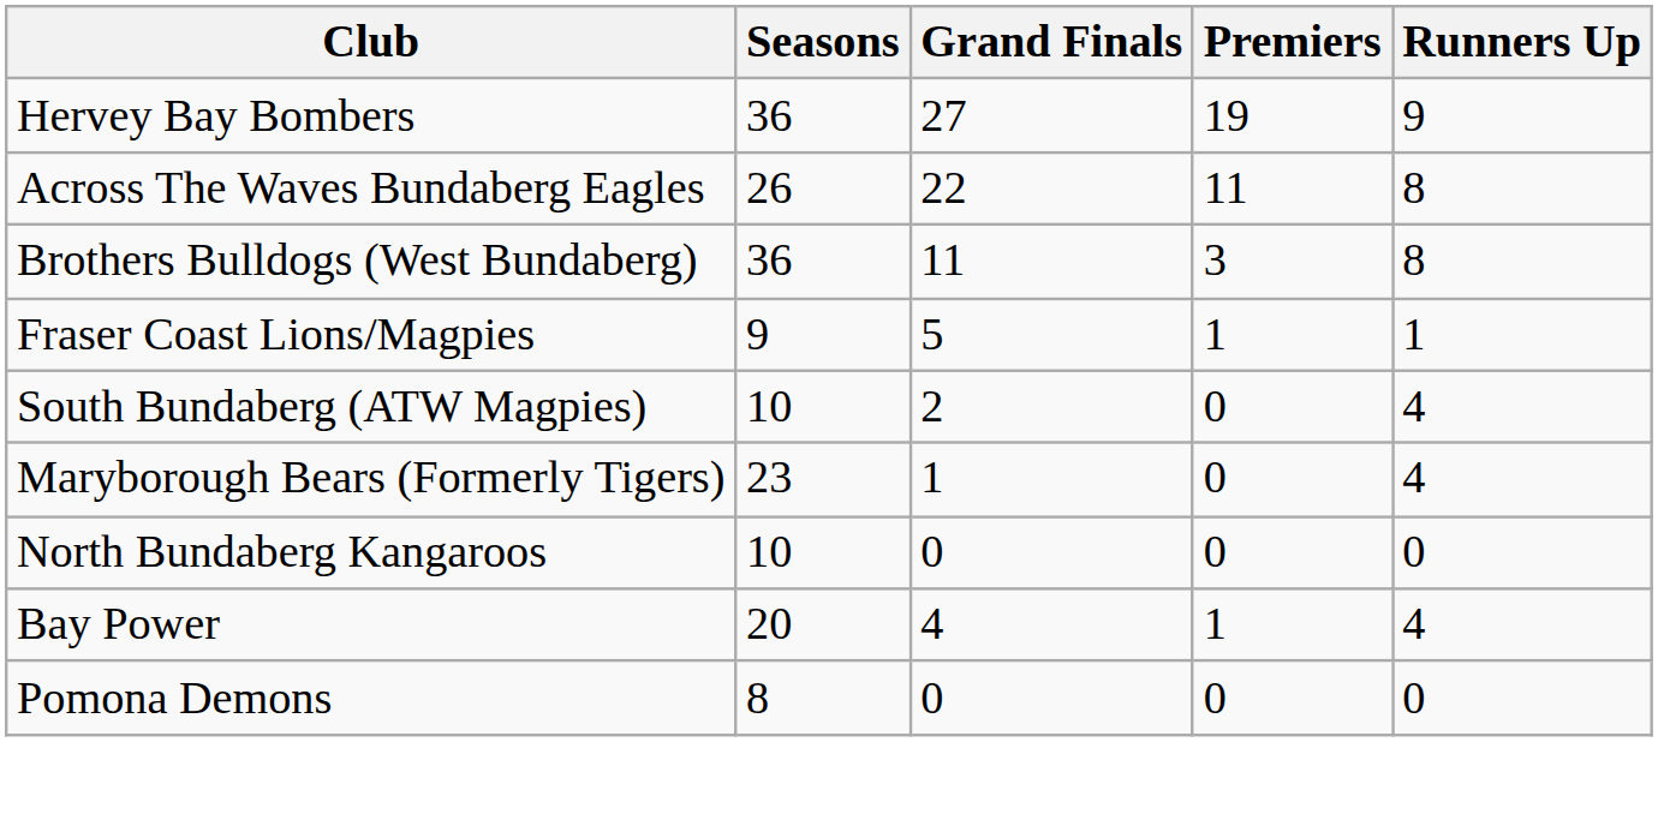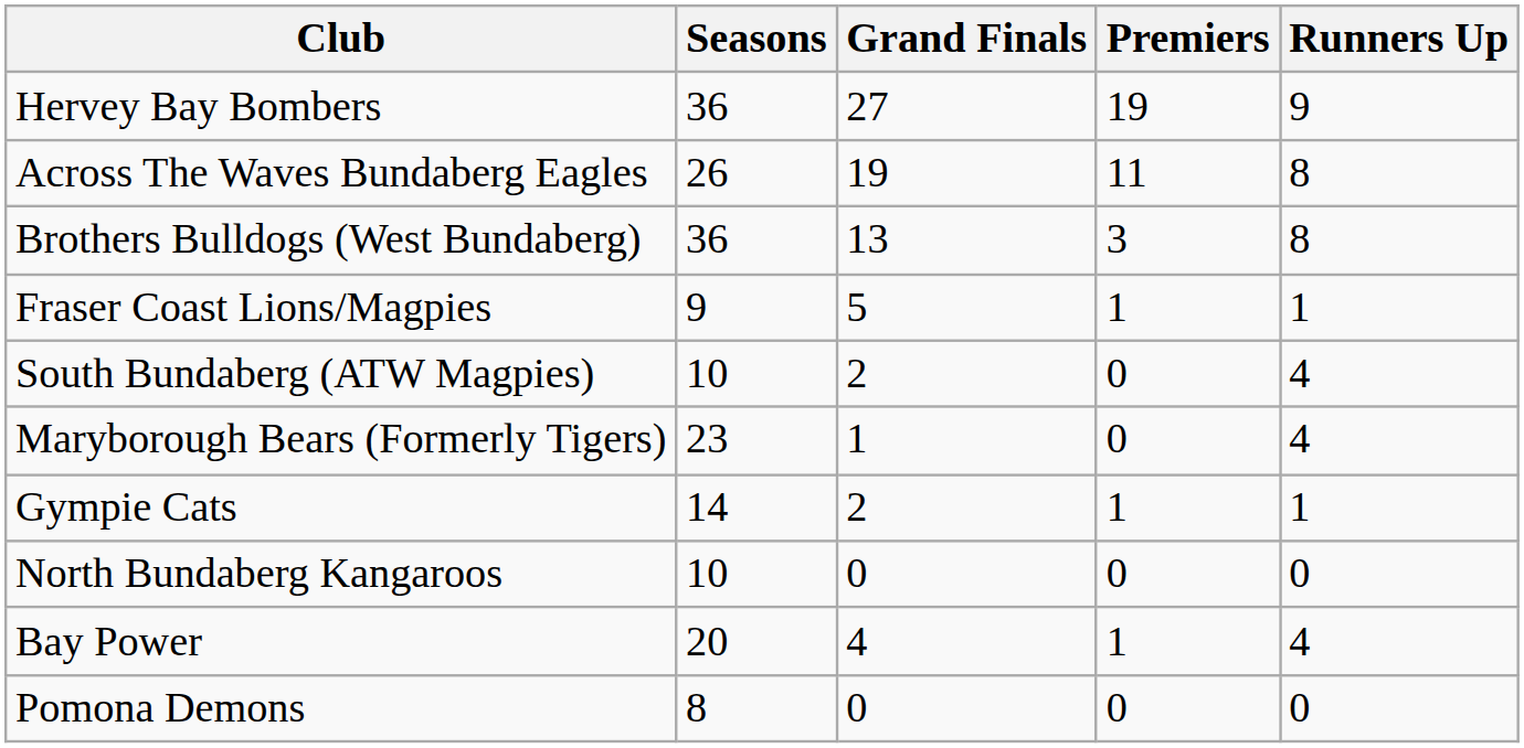Across The Waves Bundaberg Eagles | Grand Finals: 22 -> 19
Brothers Bulldogs (West Bundaberg) | Grand Finals: 11 -> 13
+ row: Gympie Cats | 14 | 2 | 1 | 1
